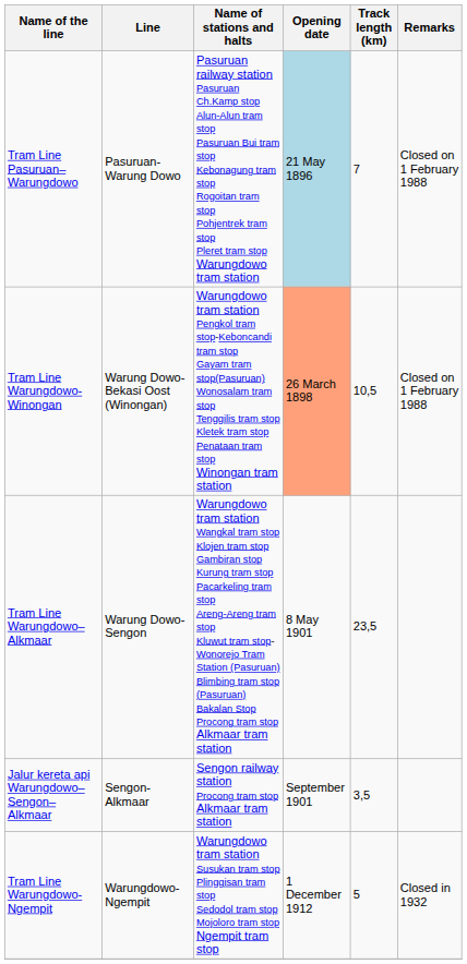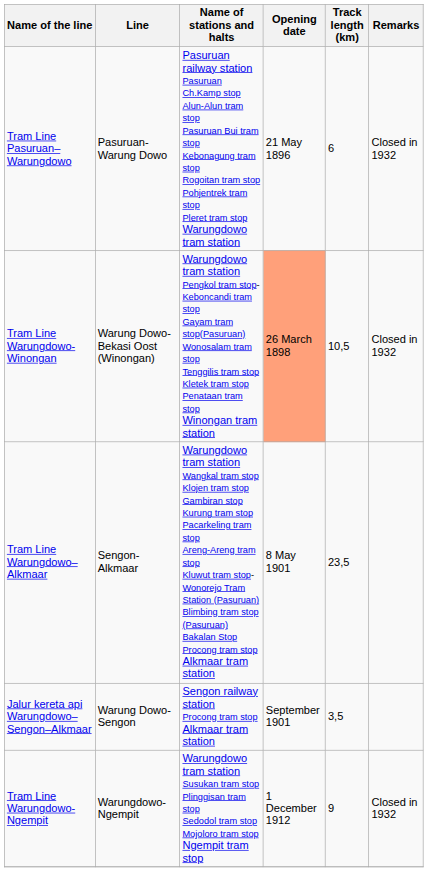Tram Line Pasuruan–Warungdowo | Opening date: lightblue background -> no background
Tram Line Pasuruan–Warungdowo | Track length (km): 7 -> 6
Tram Line Pasuruan–Warungdowo | Remarks: Closed on 1 February 1988 -> Closed in 1932
Tram Line Warungdowo-Winongan | Remarks: Closed on 1 February 1988 -> Closed in 1932
Tram Line Warungdowo–Alkmaar | Line: Warung Dowo-Sengon -> Sengon-Alkmaar
Jalur kereta api Warungdowo–Sengon–Alkmaar | Line: Sengon-Alkmaar -> Warung Dowo-Sengon
Tram Line Warungdowo-Ngempit | Track length (km): 5 -> 9
